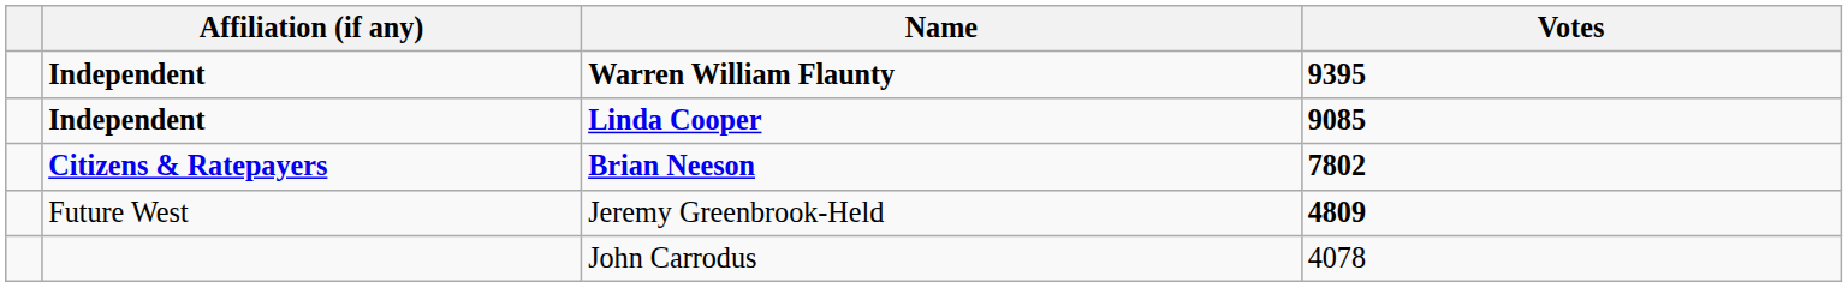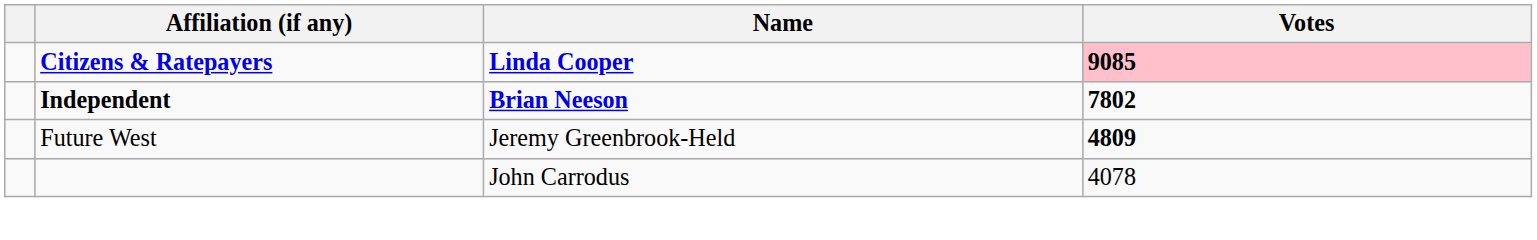- row: Independent | Warren William Flaunty | 9395
Linda Cooper | Affiliation (if any): Independent -> Citizens & Ratepayers
Linda Cooper | Votes: no background -> pink background
Brian Neeson | Affiliation (if any): Citizens & Ratepayers -> Independent
